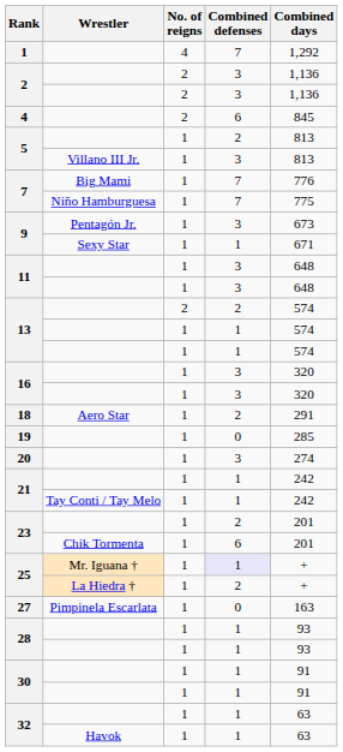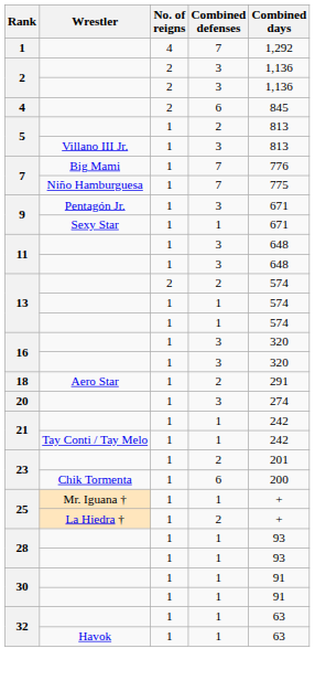9 / Pentagón Jr. | Combined days: 673 -> 671
- row: 19 | 1 | 0 | 285
23 / Chik Tormenta | Combined days: 201 -> 200
25 / Mr. Iguana † | Combined defenses: lavender background -> no background
- row: 27 | Pimpinela Escarlata | 1 | 0 | 163
